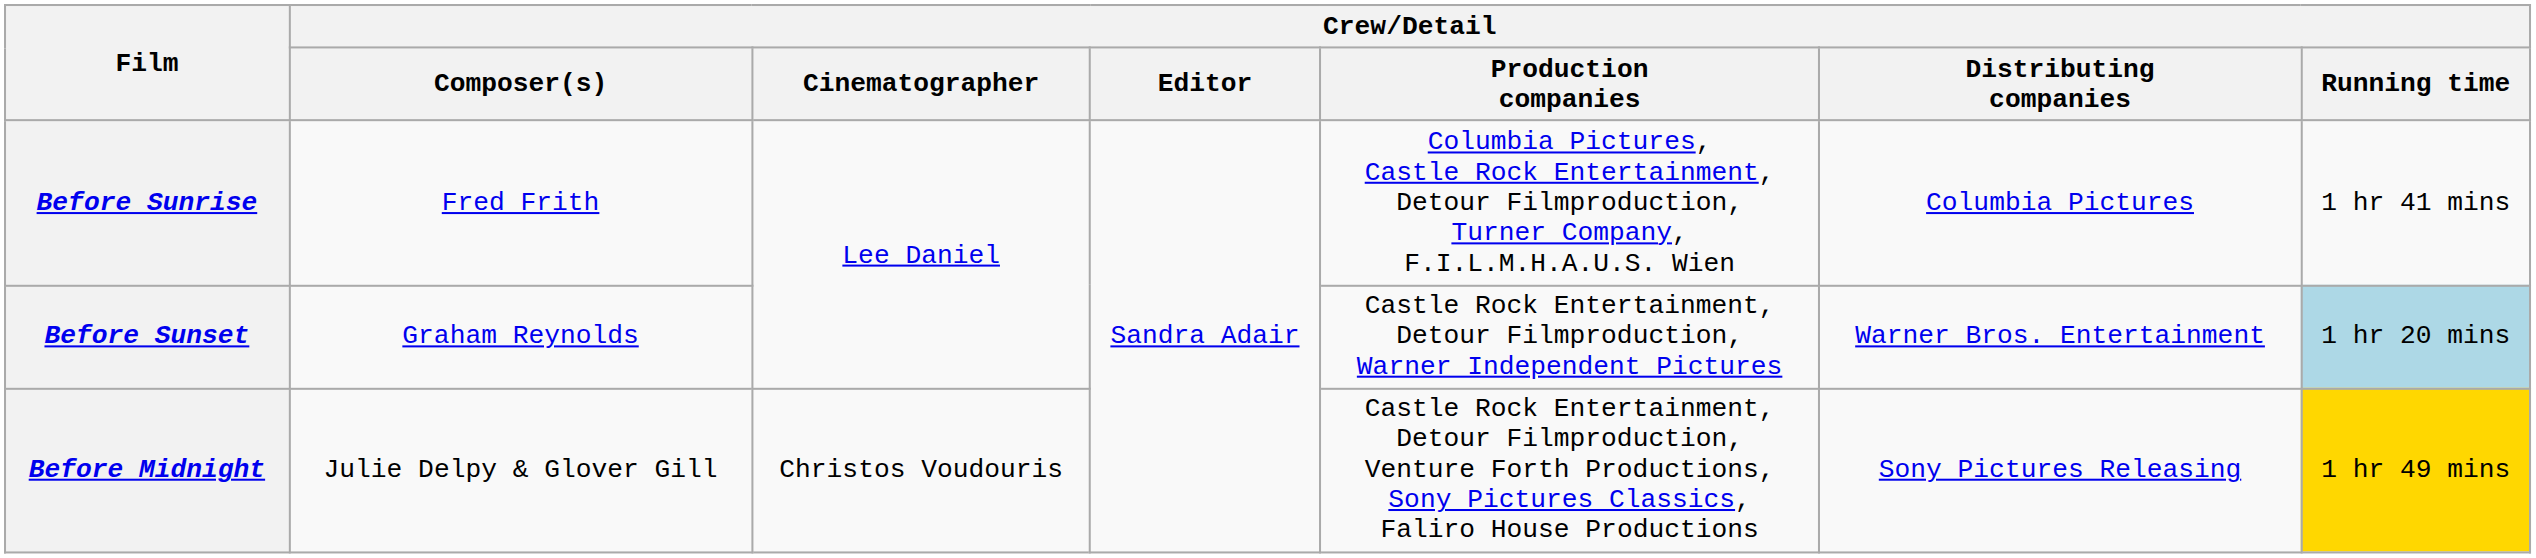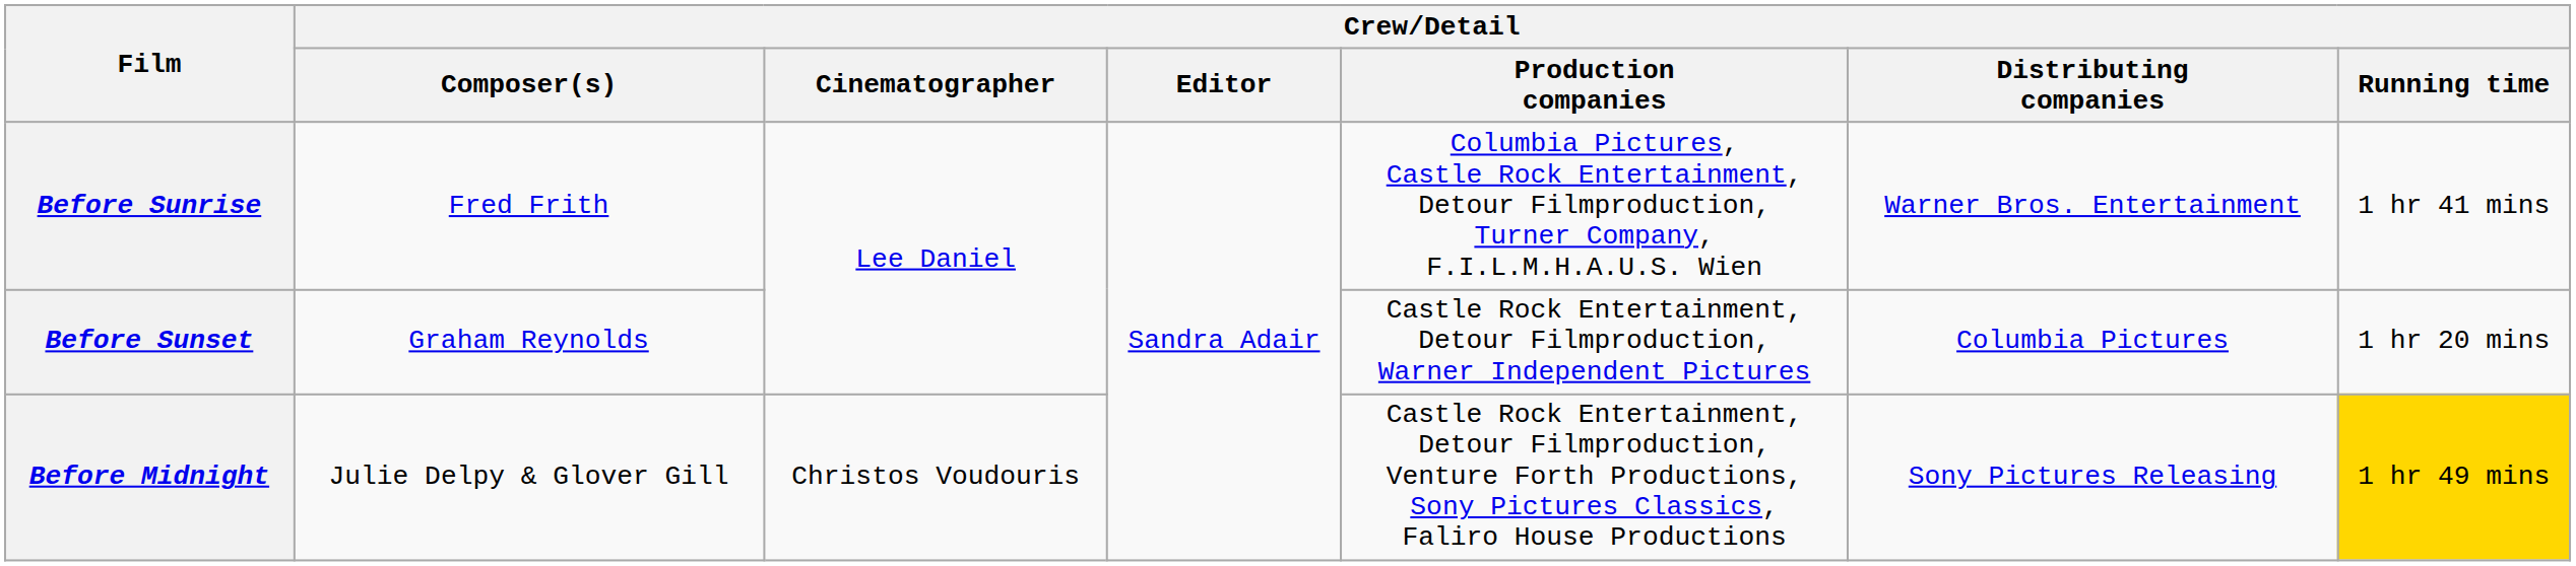Before Sunrise | Crew/Detail / Distributing companies: Columbia Pictures -> Warner Bros. Entertainment
Before Sunset | Crew/Detail / Distributing companies: Warner Bros. Entertainment -> Columbia Pictures
Before Sunset | Crew/Detail / Running time: lightblue background -> no background
